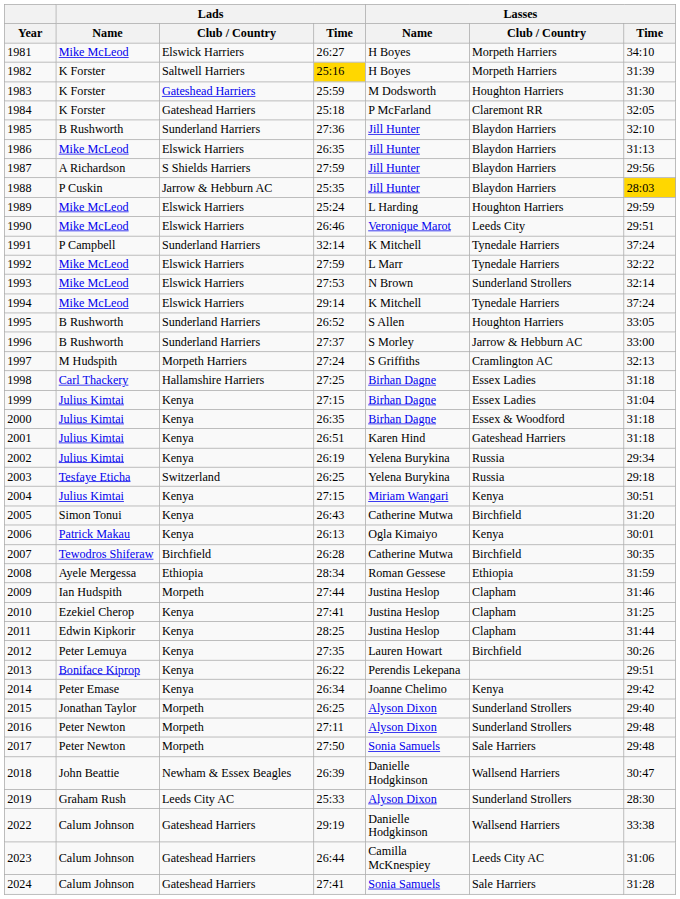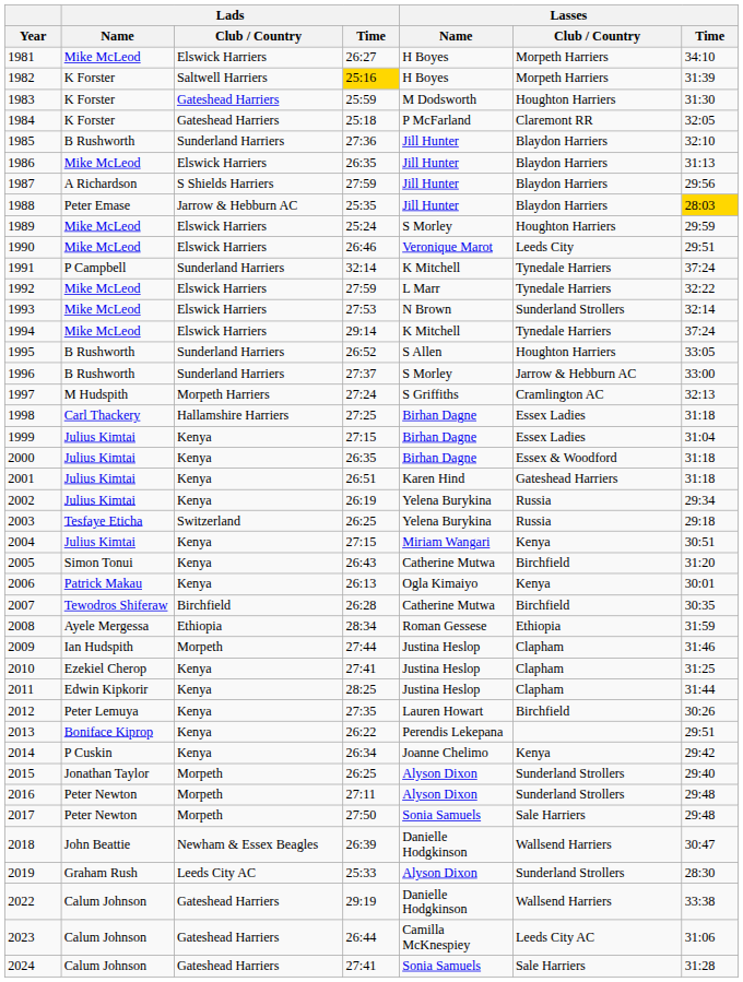1988 | Lads / Name: P Cuskin -> Peter Emase
1989 | Lasses / Name: L Harding -> S Morley
2014 | Lads / Name: Peter Emase -> P Cuskin
